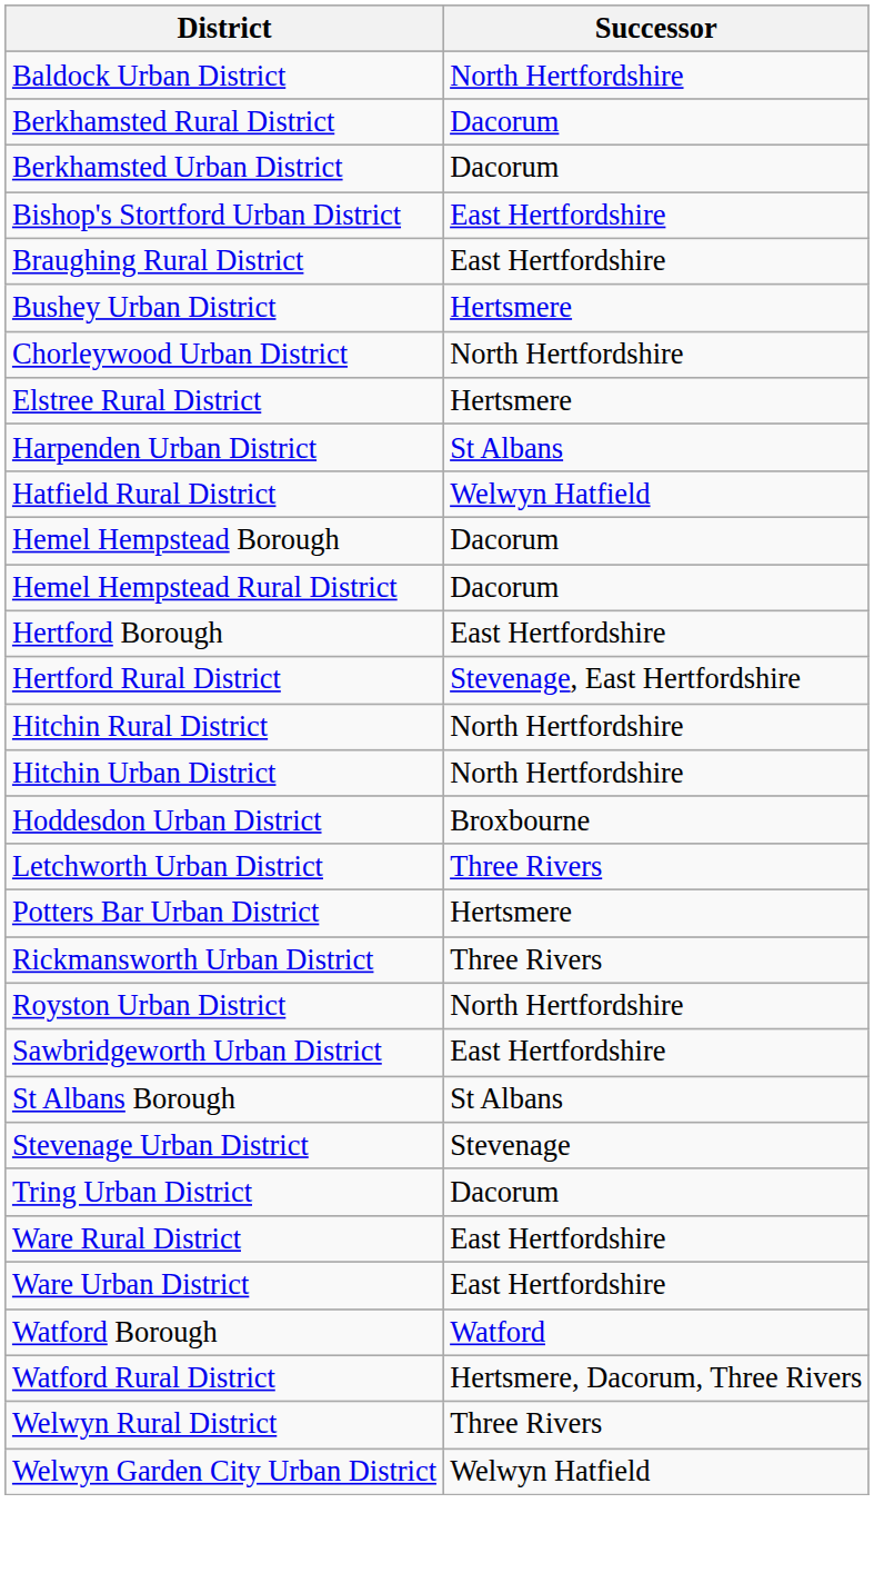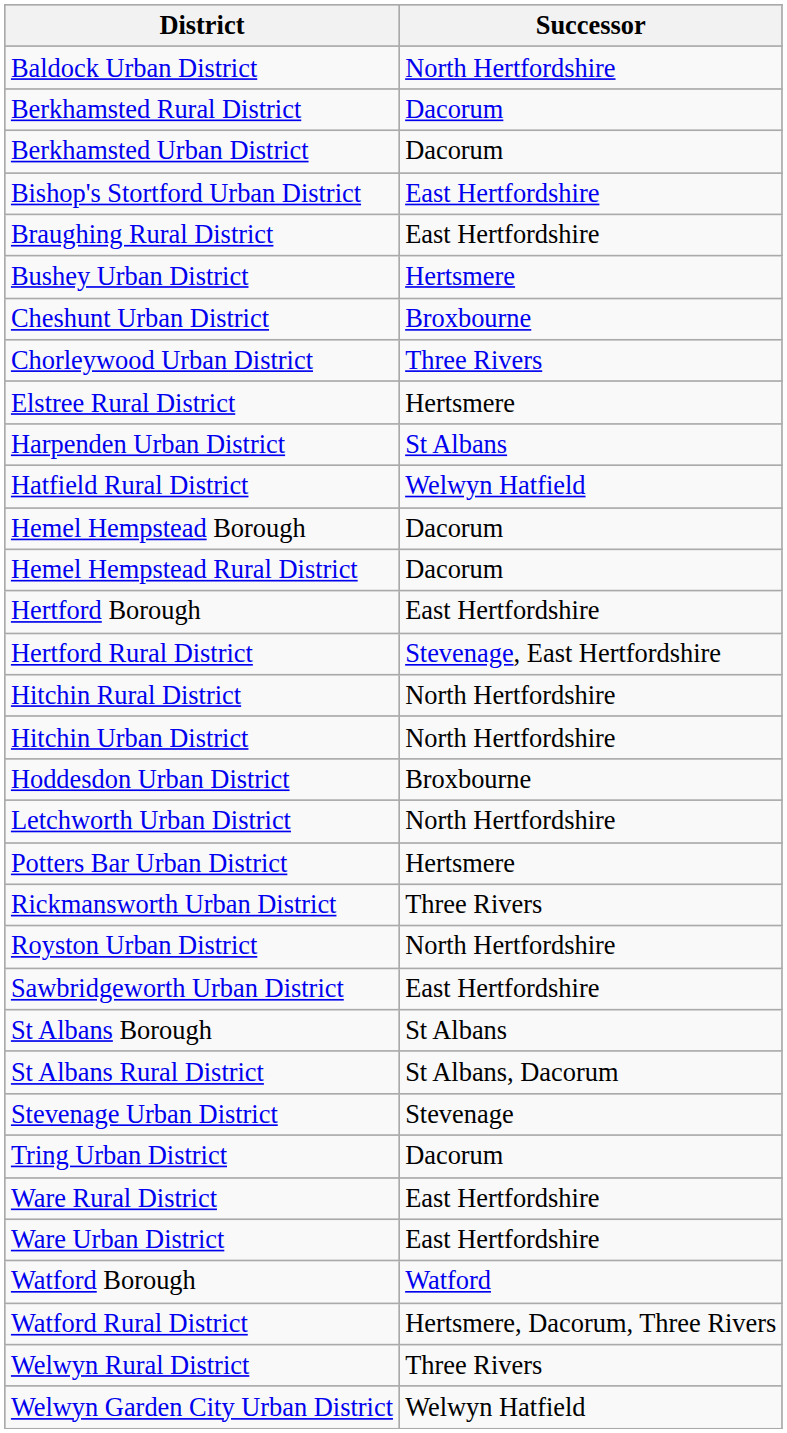+ row: Cheshunt Urban District | Broxbourne
Chorleywood Urban District | Successor: North Hertfordshire -> Three Rivers
Letchworth Urban District | Successor: Three Rivers -> North Hertfordshire
+ row: St Albans Rural District | St Albans, Dacorum
